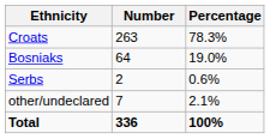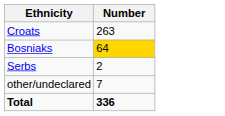- column: Percentage | 78.3% | 19.0% | 0.6% | 2.1% | 100%
Bosniaks | Number: no background -> gold background
